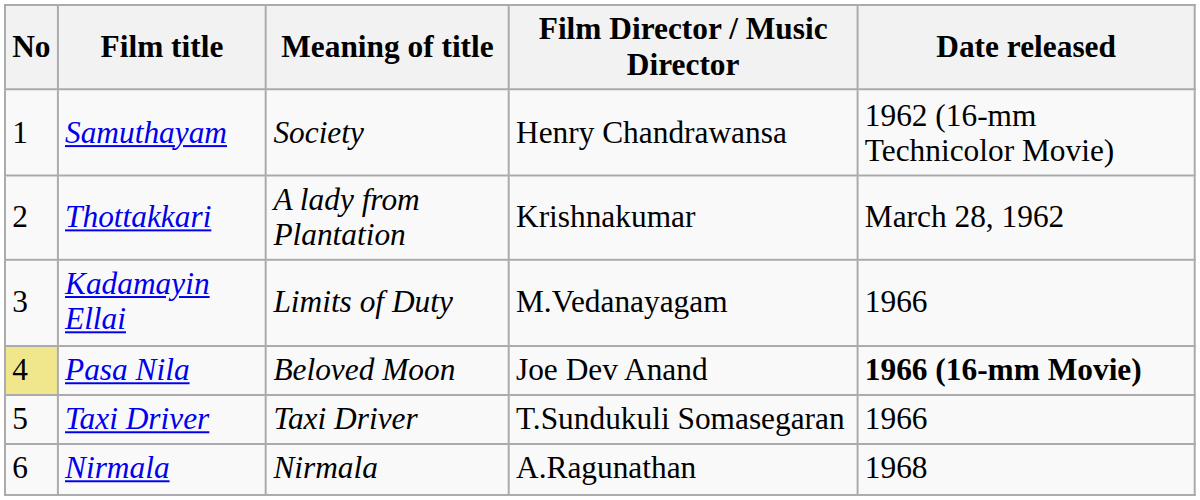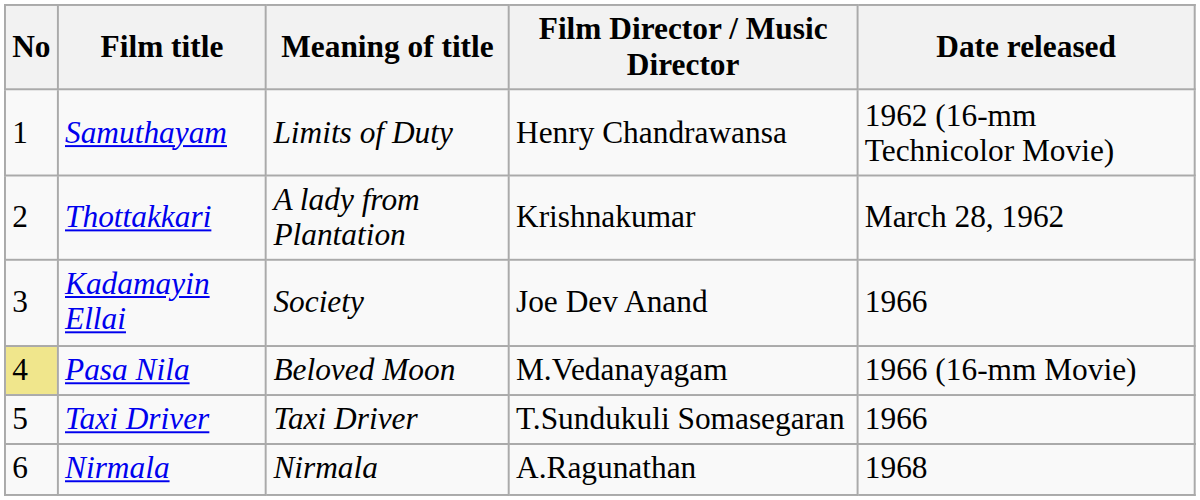Samuthayam | Meaning of title: Society -> Limits of Duty
Kadamayin Ellai | Meaning of title: Limits of Duty -> Society
Kadamayin Ellai | Film Director / Music Director: M.Vedanayagam -> Joe Dev Anand
Pasa Nila | Film Director / Music Director: Joe Dev Anand -> M.Vedanayagam
Pasa Nila | Date released: bold -> normal
